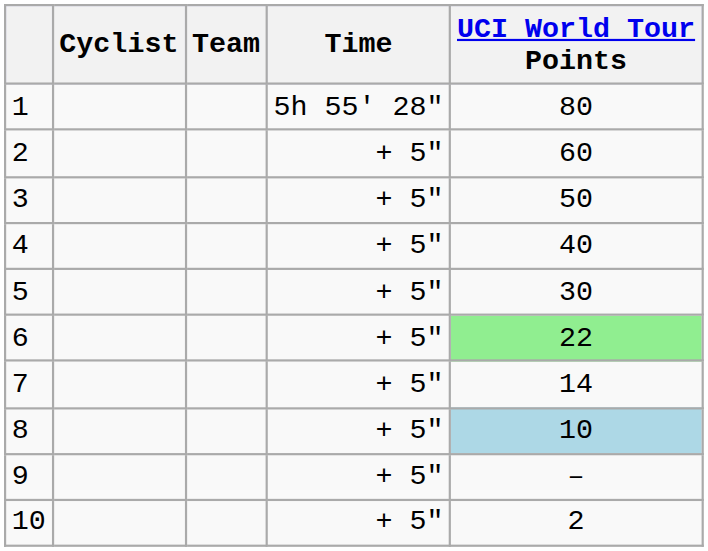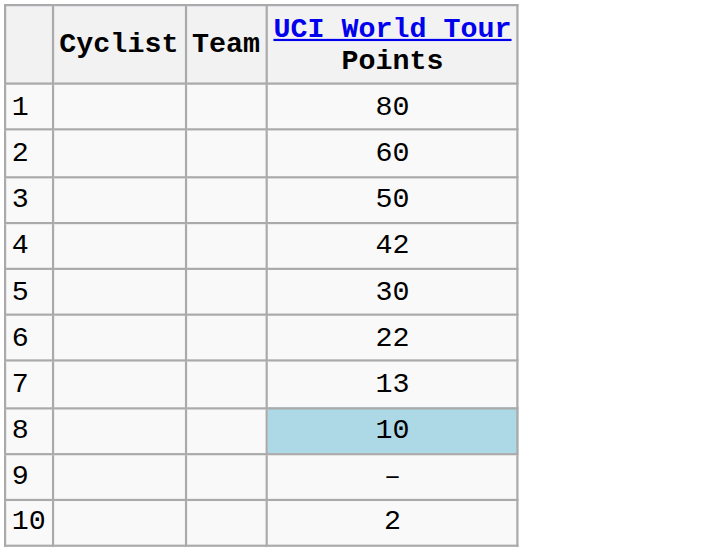- column: Time | 5h 55' 28" | + 5" | + 5" | + 5" | + 5" | + 5" | + 5" | + 5" | + 5" | + 5"
4 | UCI World Tour Points: 40 -> 42
6 | UCI World Tour Points: lightgreen background -> no background
7 | UCI World Tour Points: 14 -> 13
